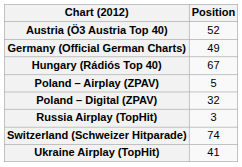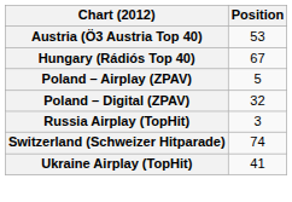Austria (Ö3 Austria Top 40) | Position: 52 -> 53
- row: Germany (Official German Charts) | 49
